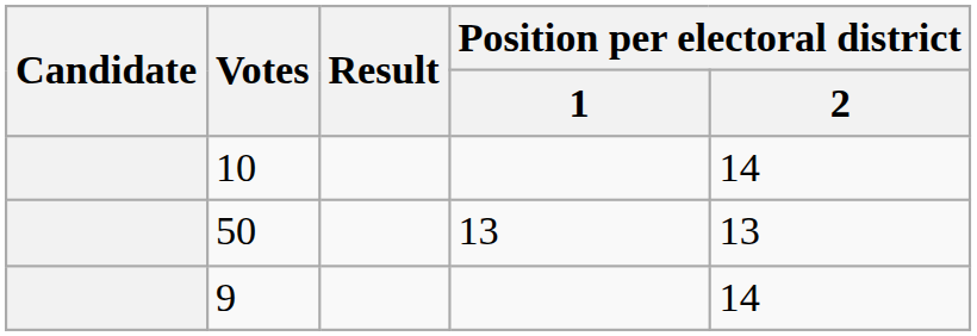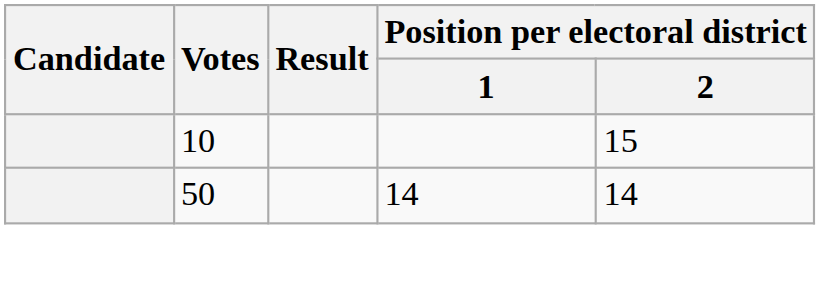10 | Position per electoral district / 2: 14 -> 15
50 | Position per electoral district / 1: 13 -> 14
50 | Position per electoral district / 2: 13 -> 14
- row: 9 | 14
